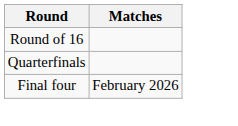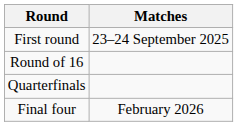+ row: First round | 23–24 September 2025
